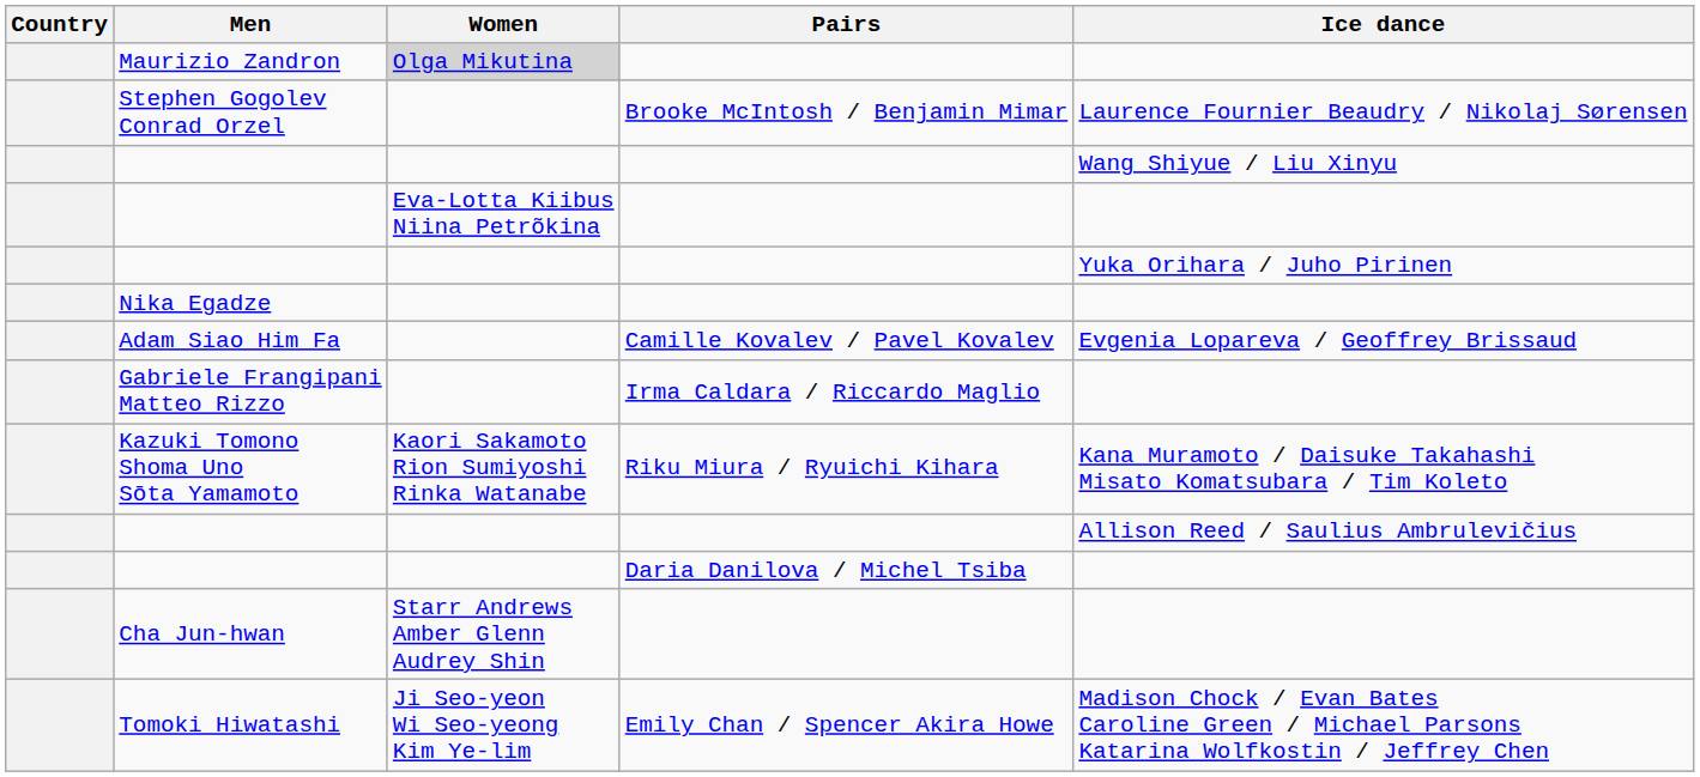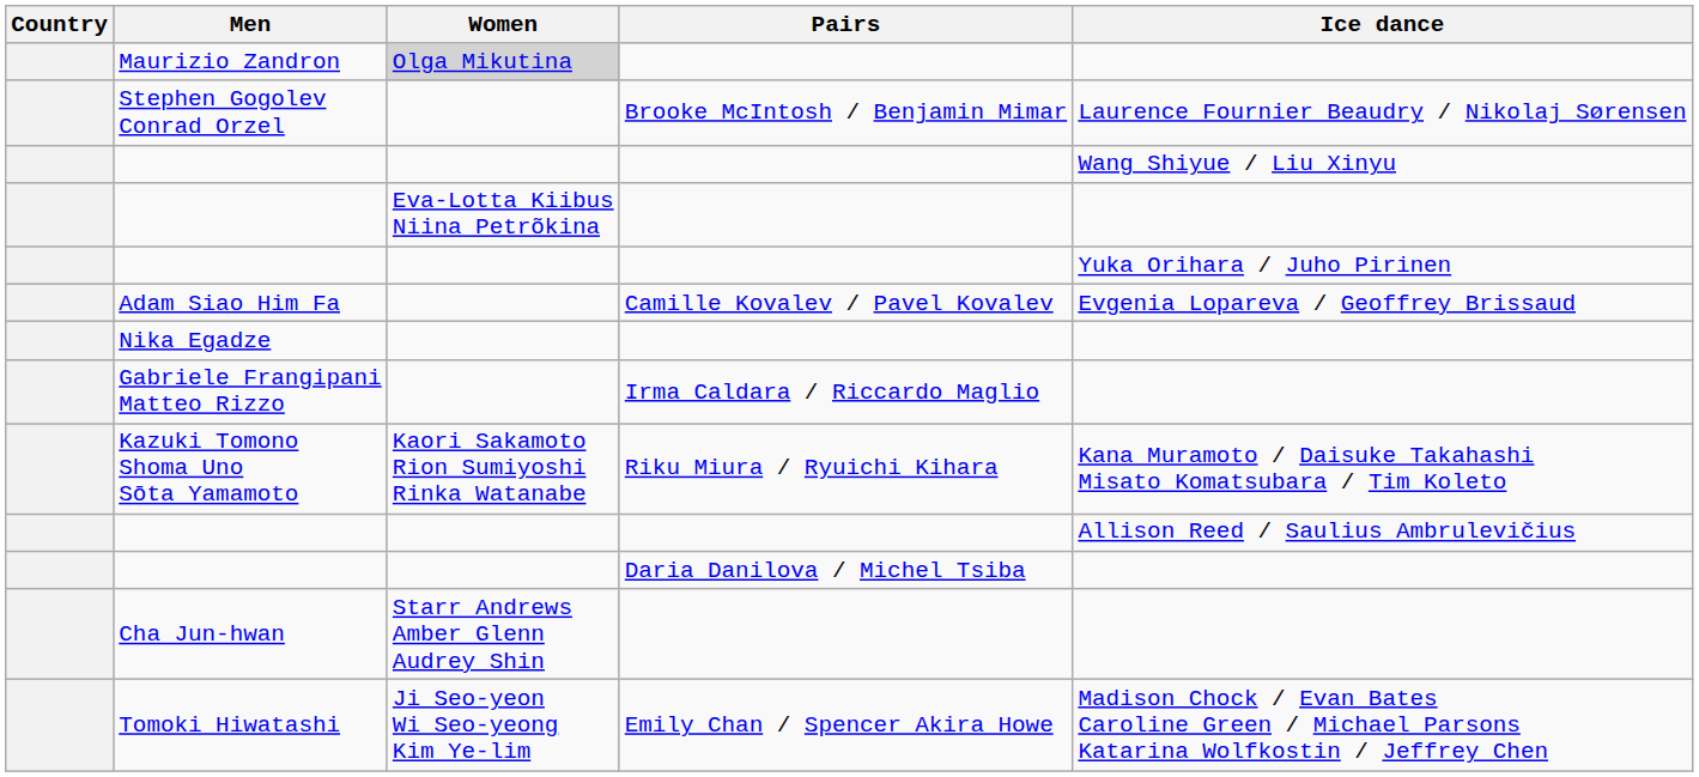rows swapped: Adam Siao Him Fa <-> Nika Egadze
